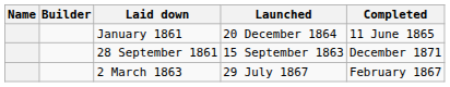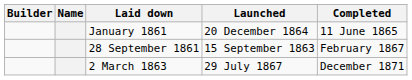columns swapped: Name <-> Builder
28 September 1861 | Completed: December 1871 -> February 1867
2 March 1863 | Completed: February 1867 -> December 1871
